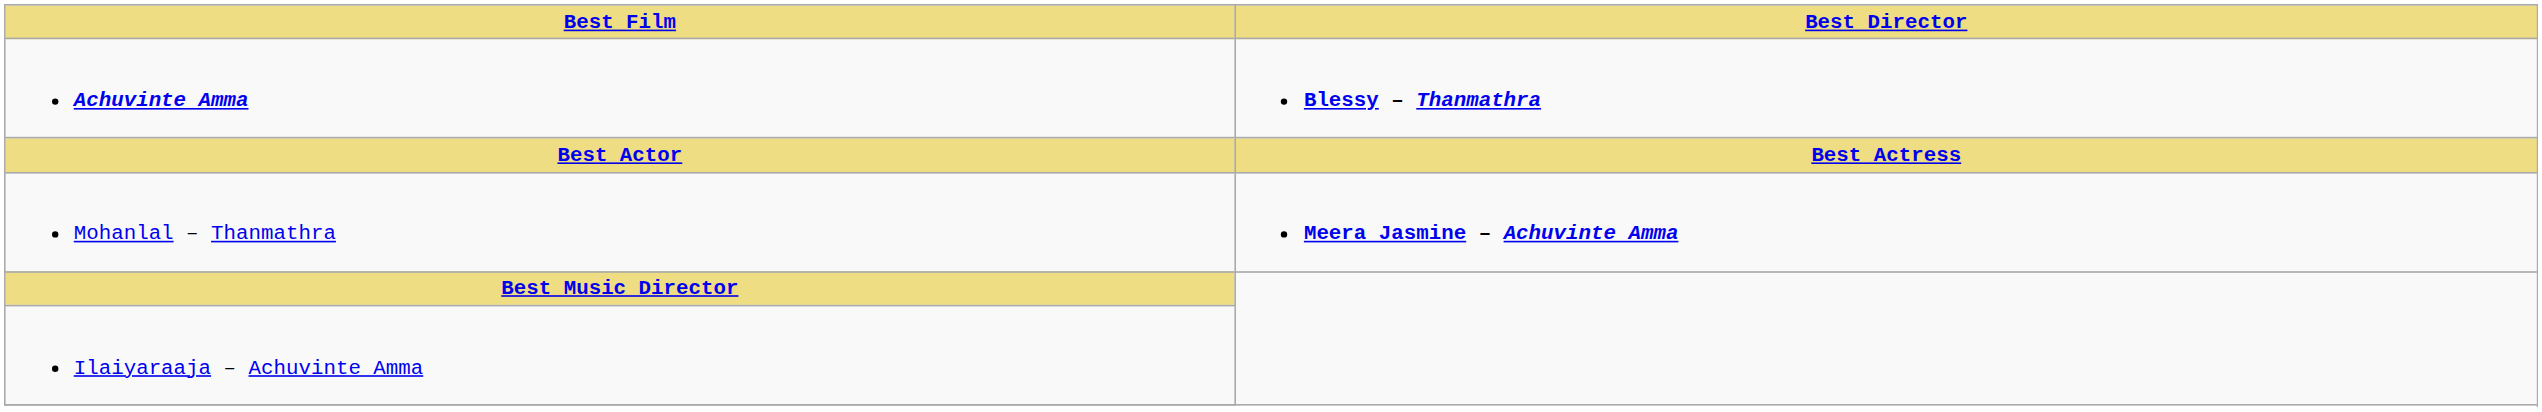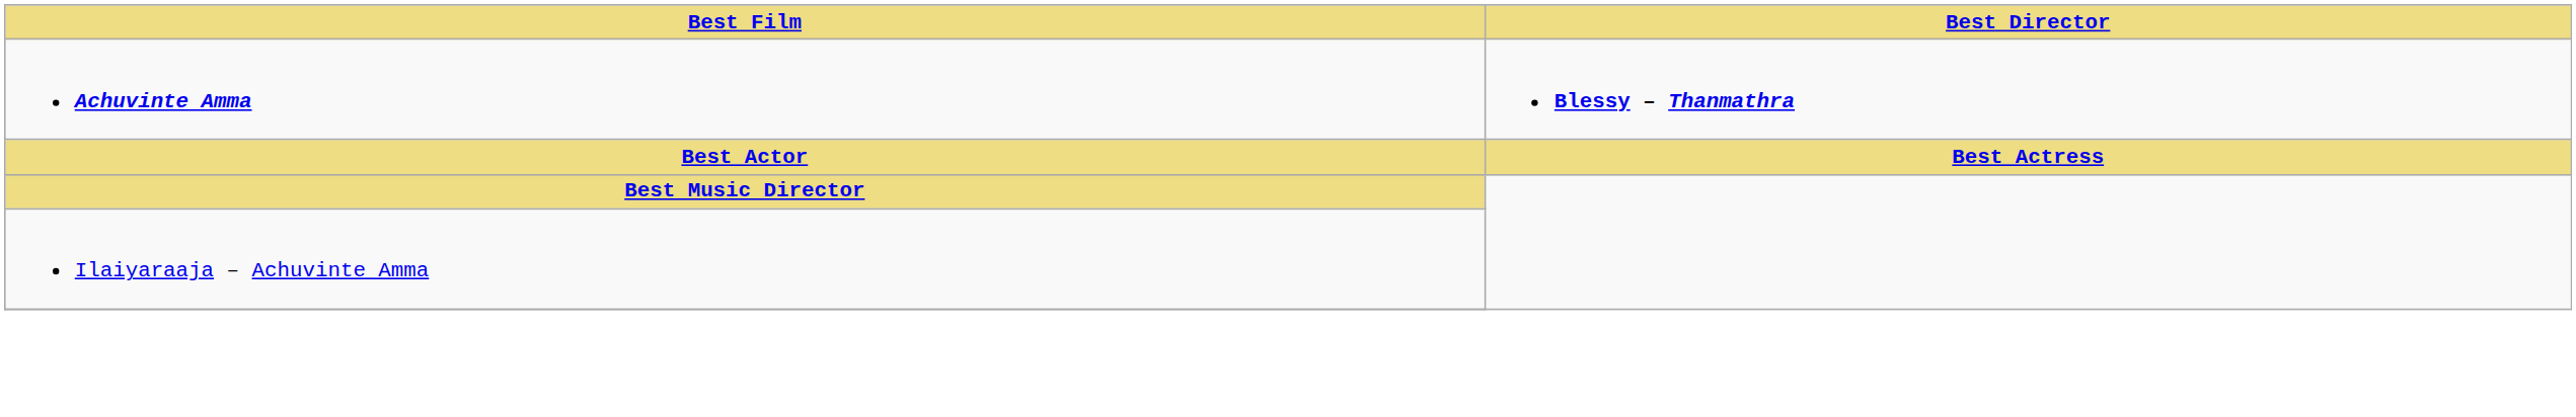- row: Mohanlal – Thanmathra | Meera Jasmine – Achuvinte Amma
